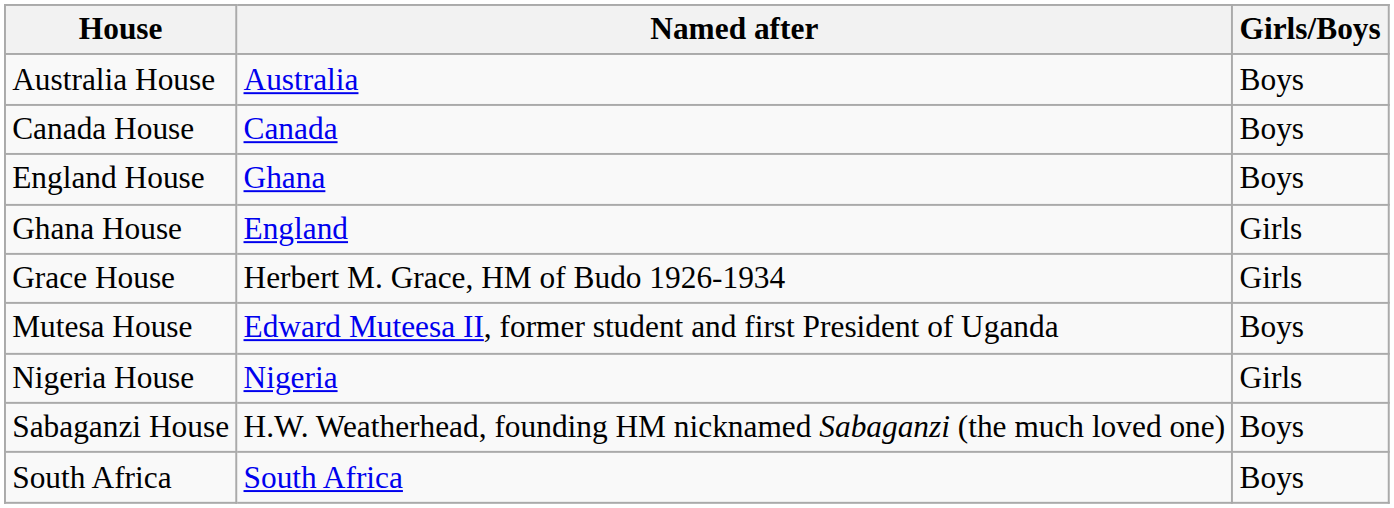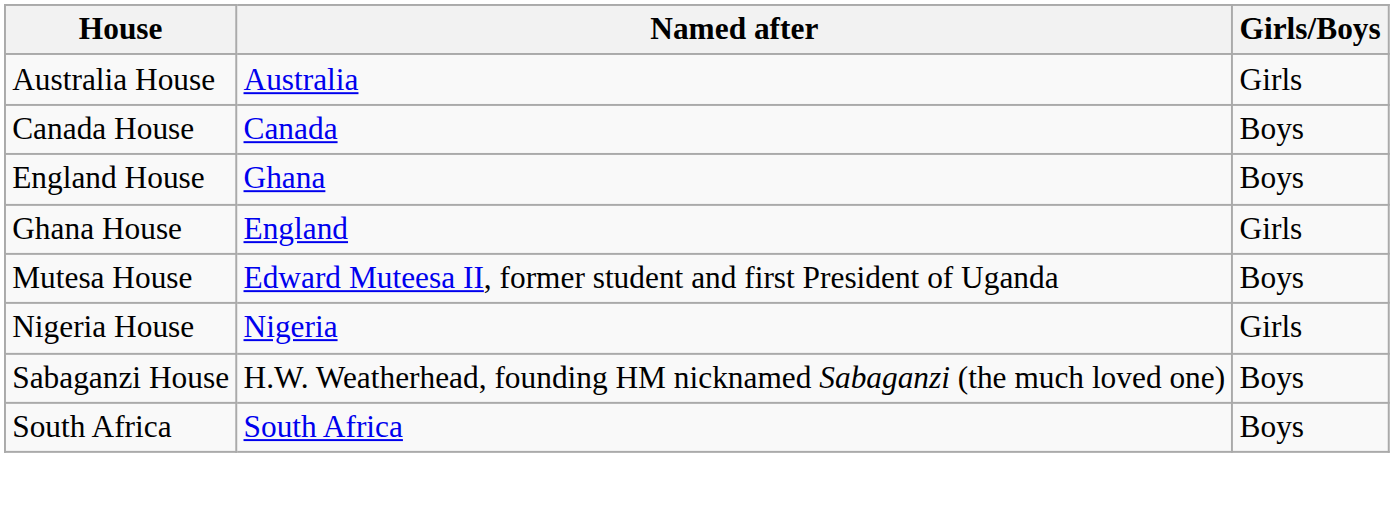Australia House | Girls/Boys: Boys -> Girls
- row: Grace House | Herbert M. Grace, HM of Budo 1926-1934 | Girls
